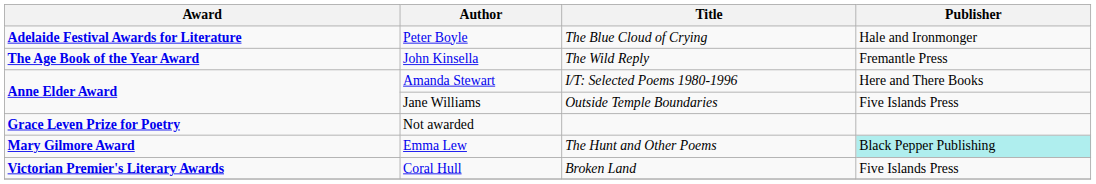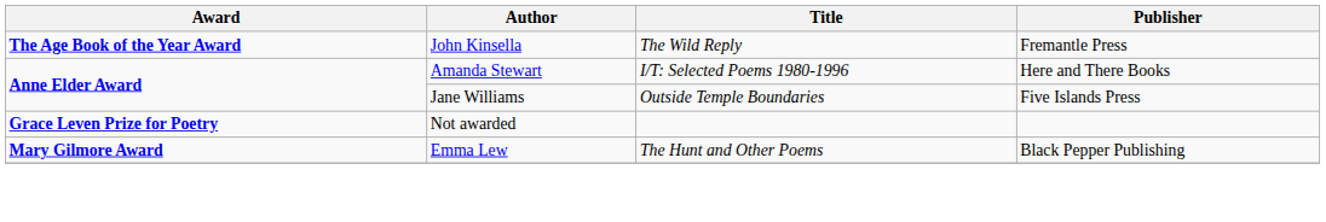- row: Adelaide Festival Awards for Literature | Peter Boyle | The Blue Cloud of Crying | Hale and Ironmonger
Emma Lew | Publisher: paleturquoise background -> no background
- row: Victorian Premier's Literary Awards | Coral Hull | Broken Land | Five Islands Press
